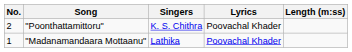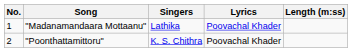rows swapped: "Madanamandaara Mottaanu" <-> "Poonthattamittoru"
